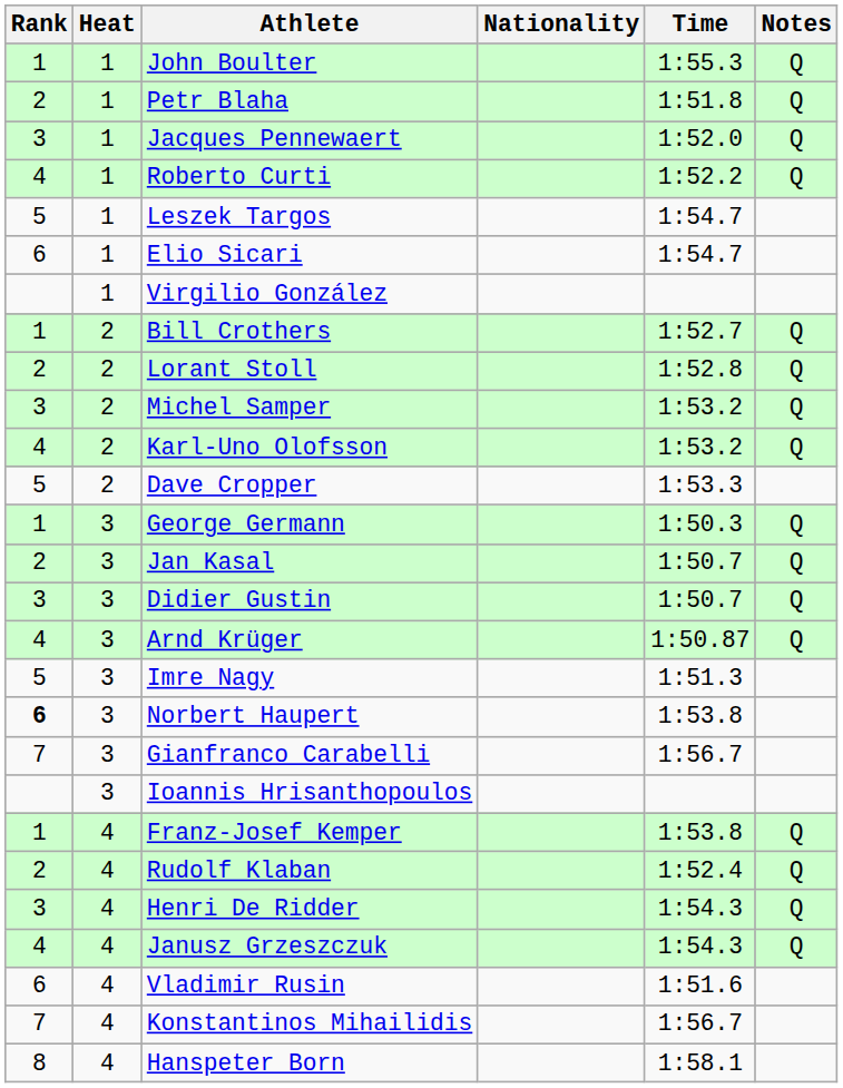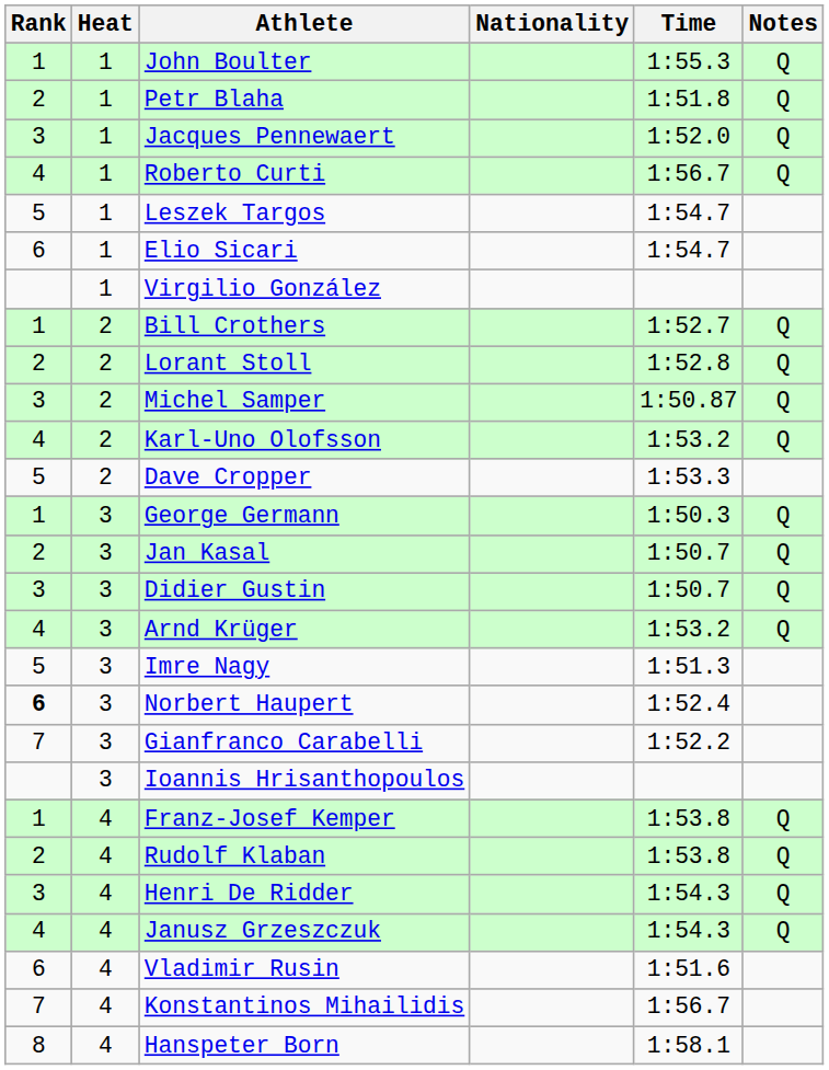Roberto Curti | Time: 1:52.2 -> 1:56.7
Michel Samper | Time: 1:53.2 -> 1:50.87
Arnd Krüger | Time: 1:50.87 -> 1:53.2
Norbert Haupert | Time: 1:53.8 -> 1:52.4
Gianfranco Carabelli | Time: 1:56.7 -> 1:52.2
Rudolf Klaban | Time: 1:52.4 -> 1:53.8
